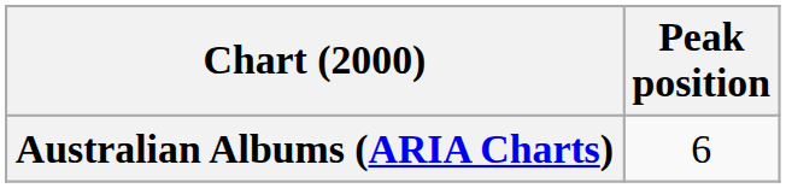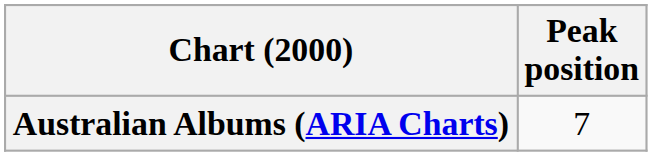Australian Albums (ARIA Charts) | Peak position: 6 -> 7
